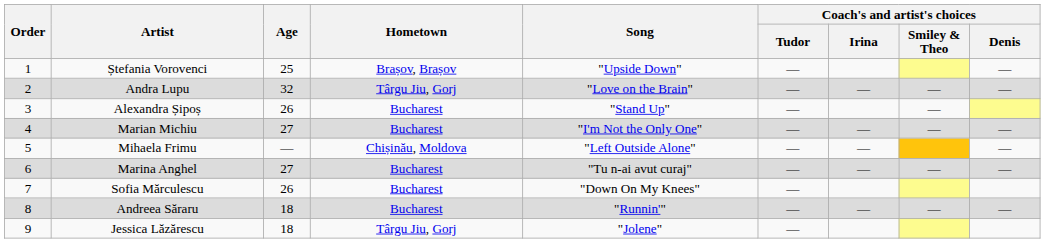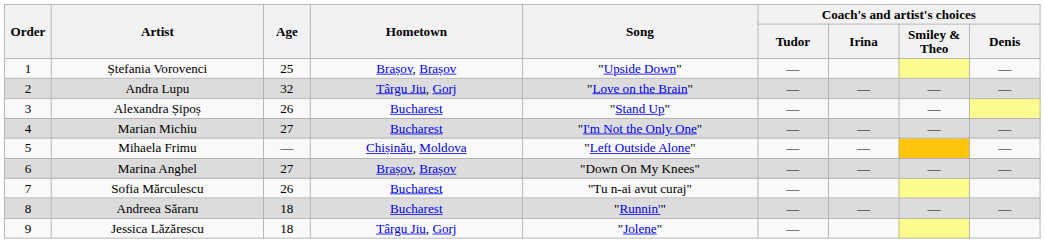Marina Anghel | Hometown: Bucharest -> Brașov, Brașov
Marina Anghel | Song: "Tu n-ai avut curaj" -> "Down On My Knees"
Sofia Mărculescu | Song: "Down On My Knees" -> "Tu n-ai avut curaj"
